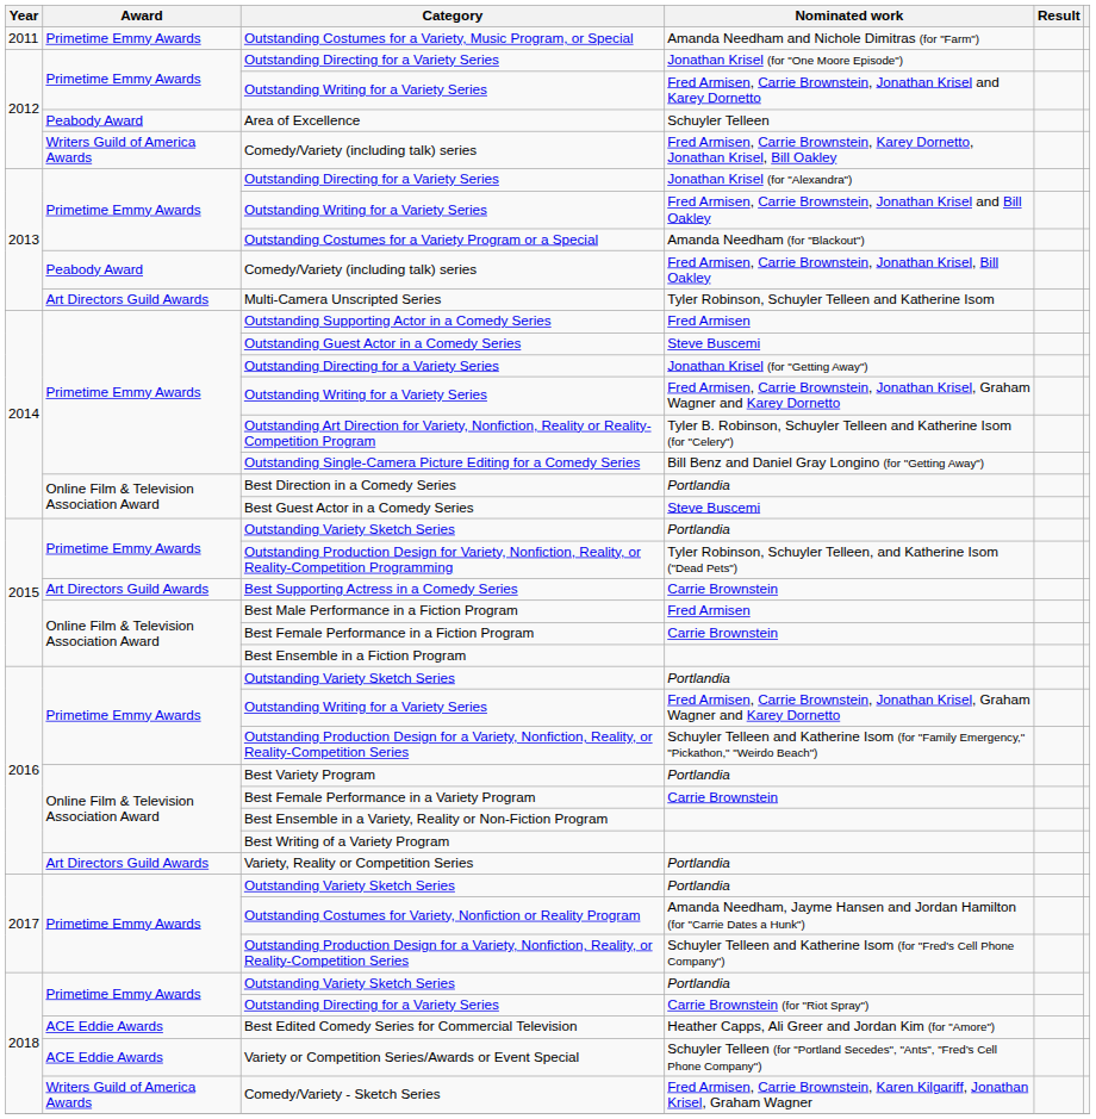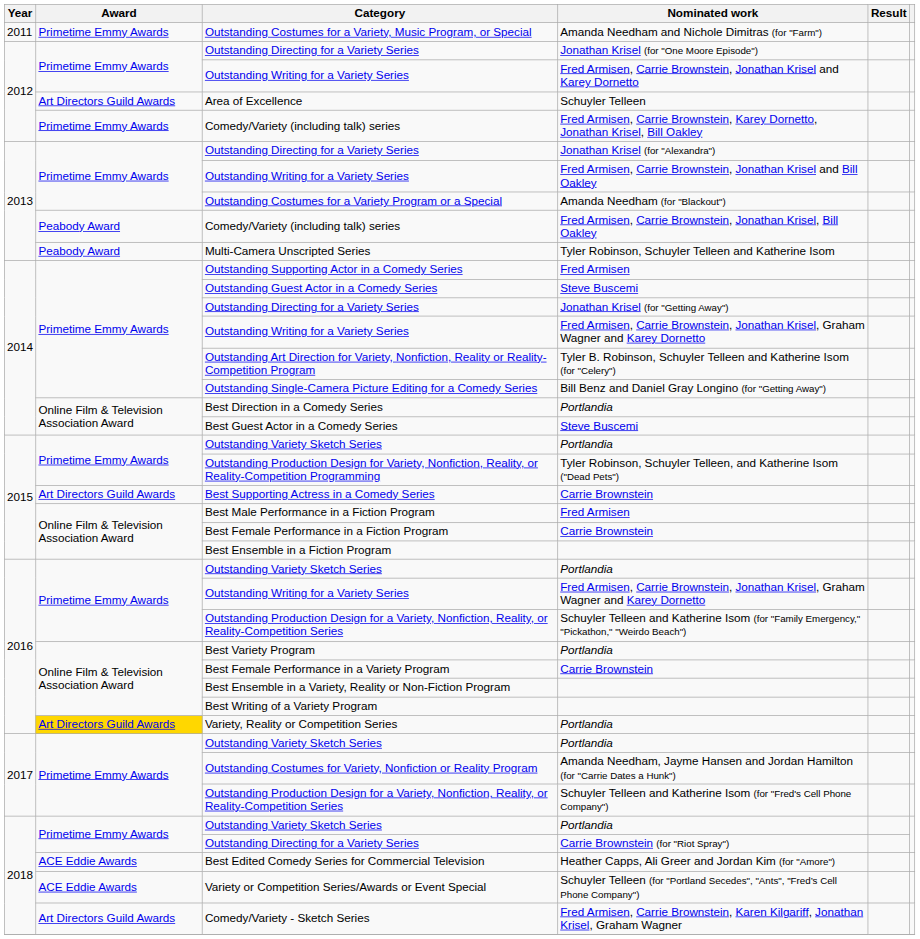Area of Excellence | Award: Peabody Award -> Art Directors Guild Awards
2012 / Comedy/Variety (including talk) series | Award: Writers Guild of America Awards -> Primetime Emmy Awards
Multi-Camera Unscripted Series | Award: Art Directors Guild Awards -> Peabody Award
Variety, Reality or Competition Series | Award: no background -> gold background
Comedy/Variety - Sketch Series | Award: Writers Guild of America Awards -> Art Directors Guild Awards
